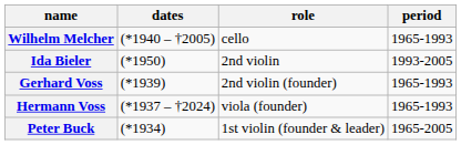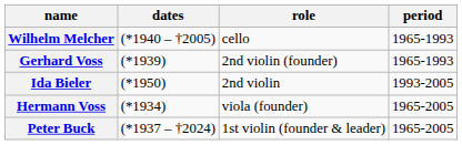rows swapped: Gerhard Voss <-> Ida Bieler
Hermann Voss | dates: (*1937 – †2024) -> (*1934)
Hermann Voss | period: 1965-1993 -> 1965-2005
Peter Buck | dates: (*1934) -> (*1937 – †2024)
